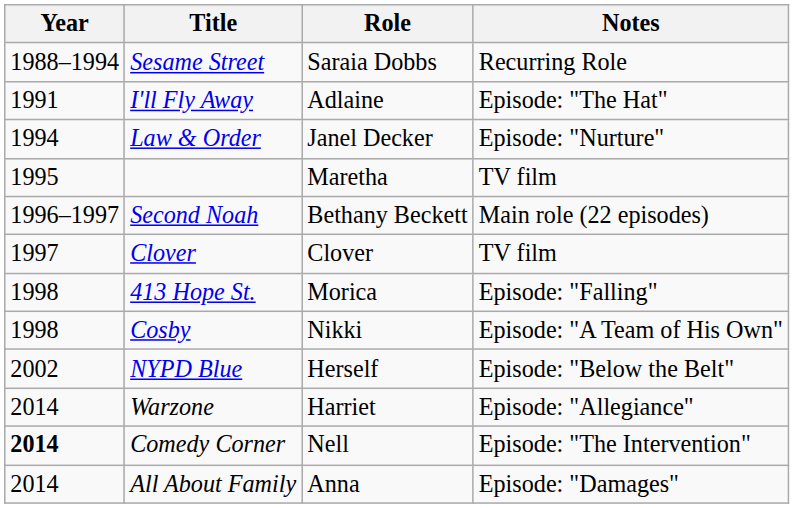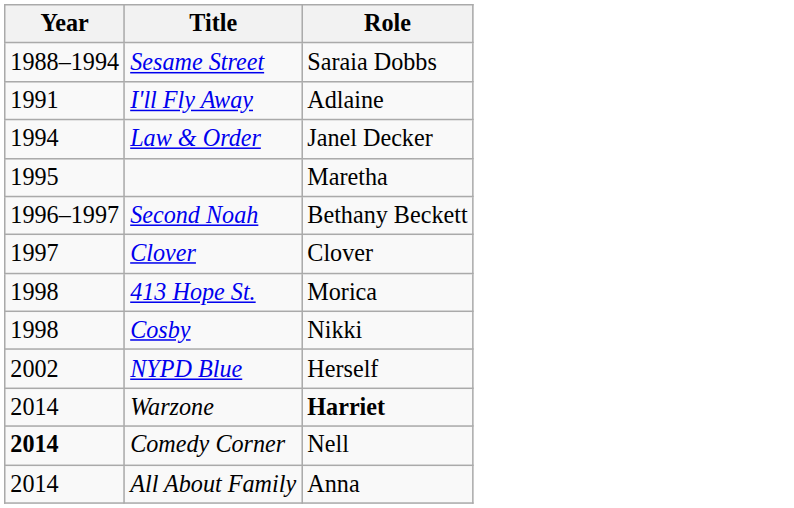- column: Notes | Recurring Role | Episode: "The Hat" | Episode: "Nurture" | TV film | Main role (22 episodes) | TV film | Episode: "Falling" | Episode: "A Team of His Own" | Episode: "Below the Belt" | Episode: "Allegiance" | Episode: "The Intervention" | Episode: "Damages"
Warzone | Role: normal -> bold
